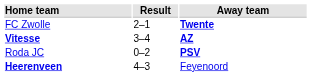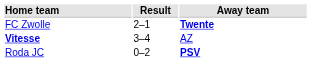Vitesse | Away team: bold -> normal
- row: Heerenveen | 4–3 | Feyenoord
